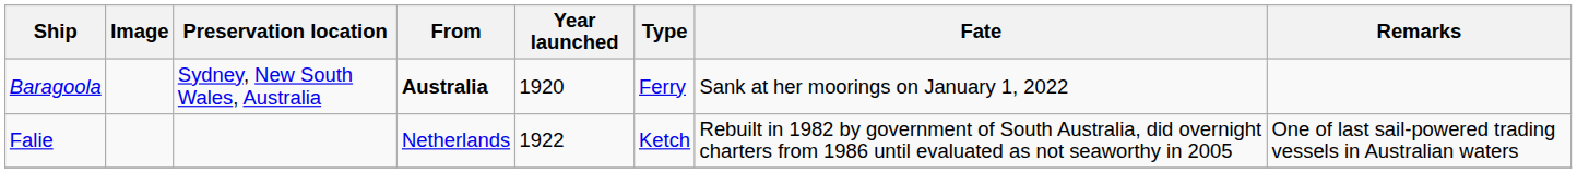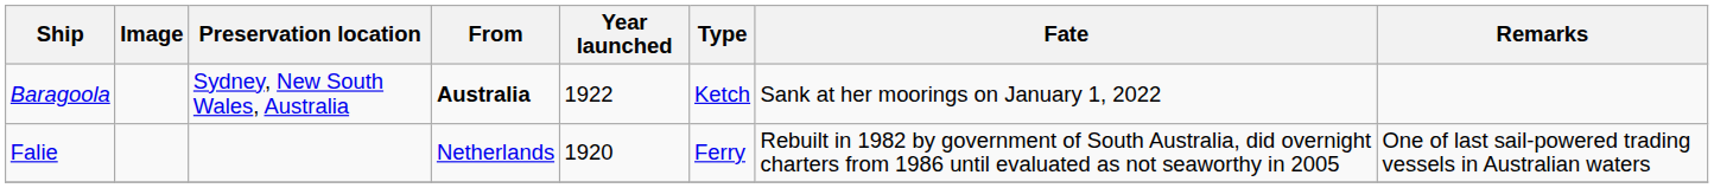Baragoola | Year launched: 1920 -> 1922
Baragoola | Type: Ferry -> Ketch
Falie | Year launched: 1922 -> 1920
Falie | Type: Ketch -> Ferry
